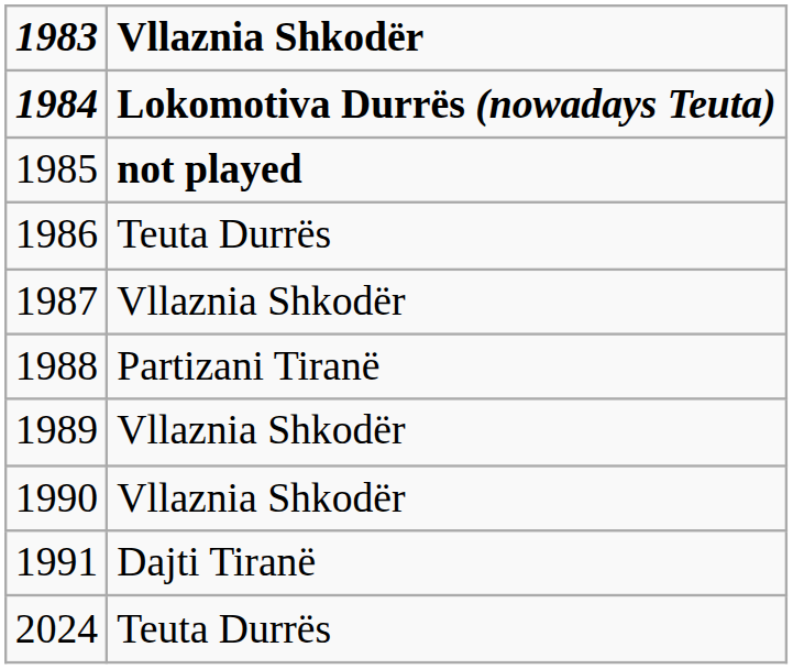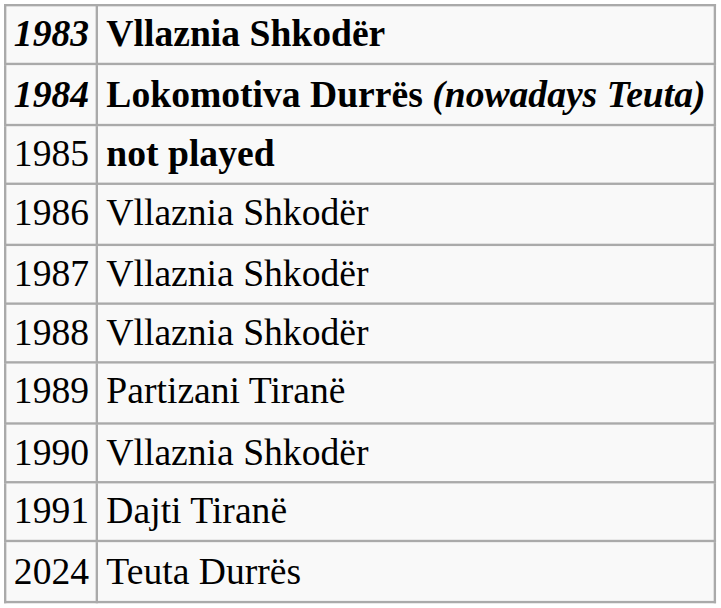1986 | Vllaznia Shkodër: Teuta Durrës -> Vllaznia Shkodër
1988 | Vllaznia Shkodër: Partizani Tiranë -> Vllaznia Shkodër
1989 | Vllaznia Shkodër: Vllaznia Shkodër -> Partizani Tiranë
